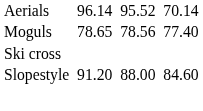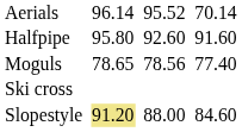+ row: Halfpipe | 95.80 | 92.60 | 91.60
Slopestyle | column 3: no background -> khaki background
